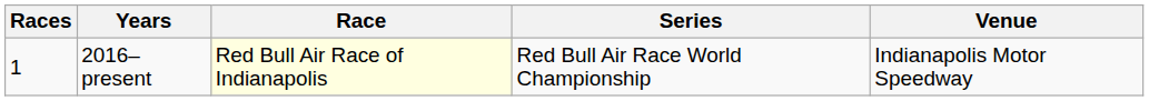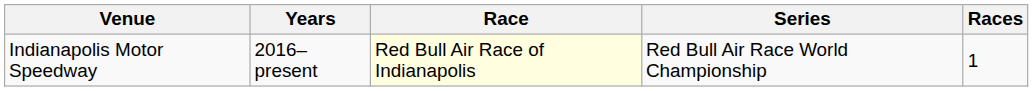columns swapped: Races <-> Venue
